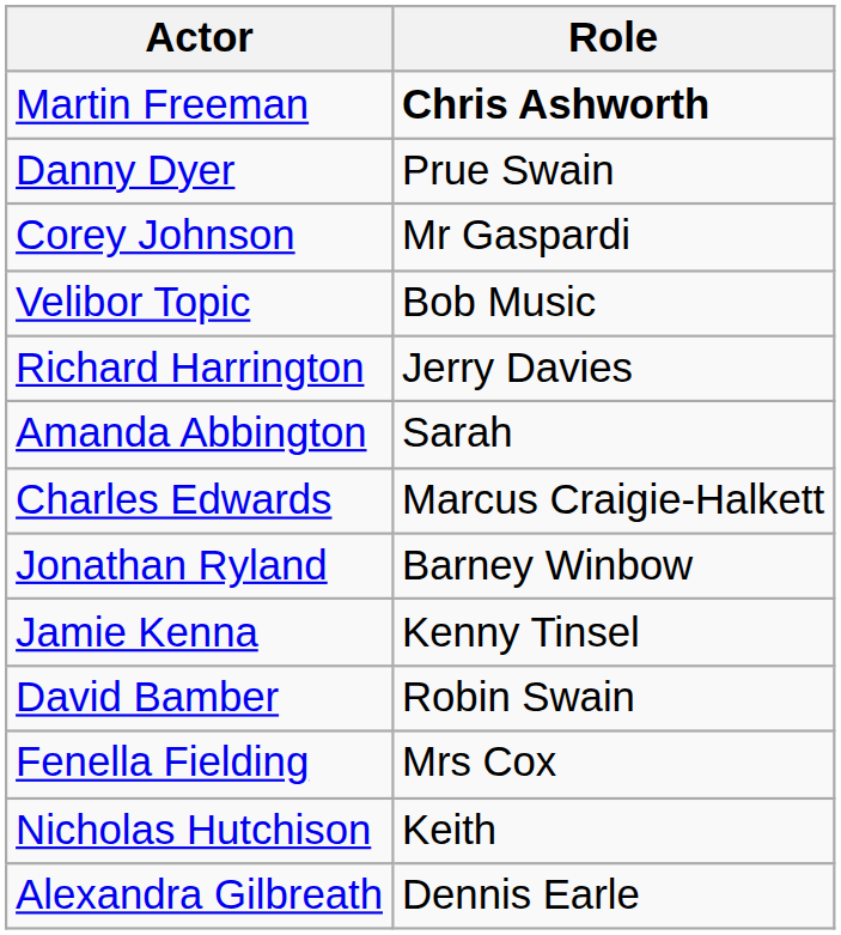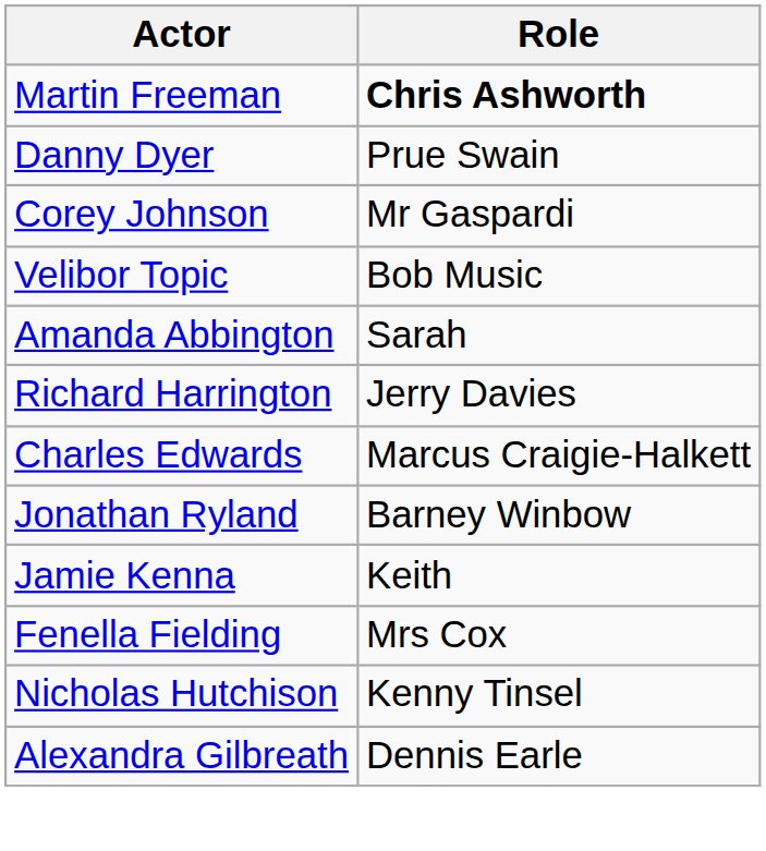rows swapped: Richard Harrington <-> Amanda Abbington
Jamie Kenna | Role: Kenny Tinsel -> Keith
- row: David Bamber | Robin Swain
Nicholas Hutchison | Role: Keith -> Kenny Tinsel
